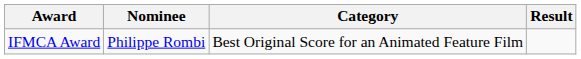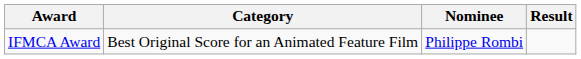columns swapped: Category <-> Nominee
